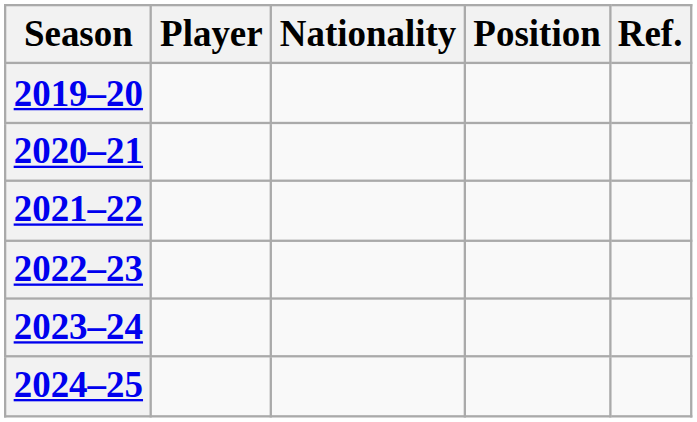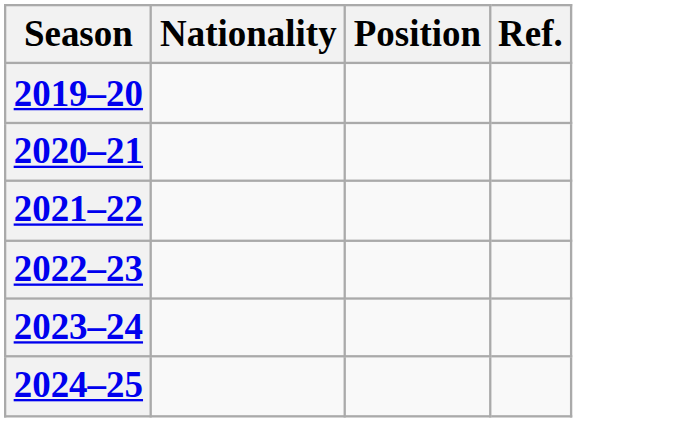- column: Player
